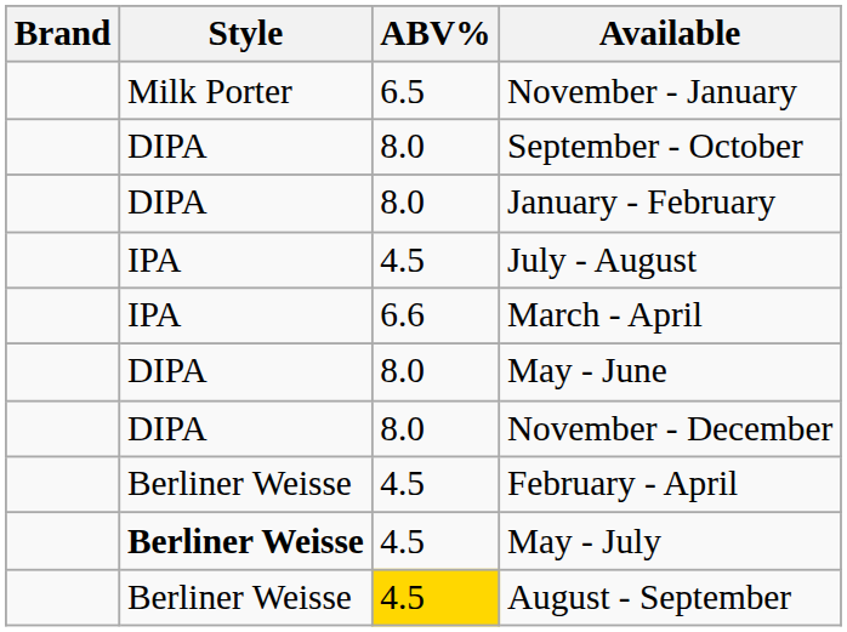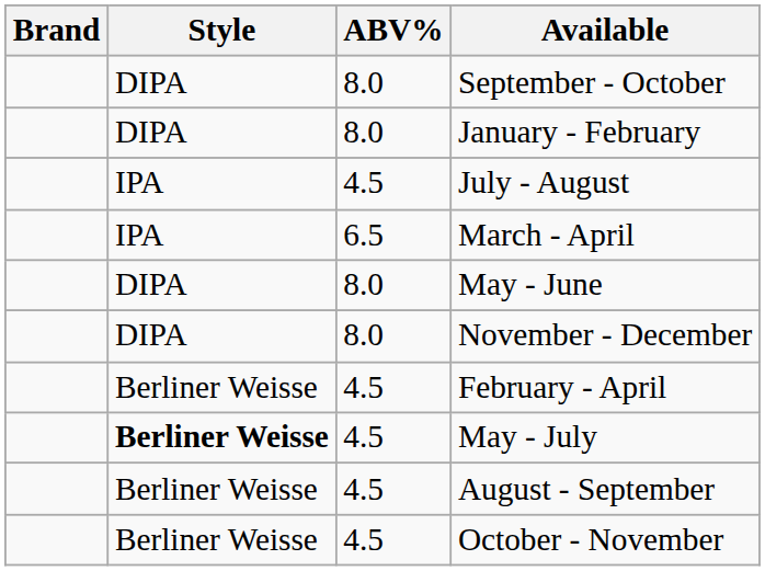- row: Milk Porter | 6.5 | November - January
March - April | ABV%: 6.6 -> 6.5
August - September | ABV%: gold background -> no background
+ row: Berliner Weisse | 4.5 | October - November
